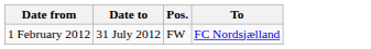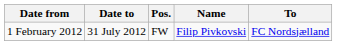+ column: Name | Filip Pivkovski
